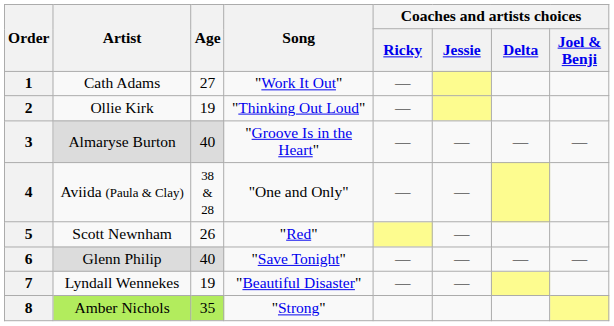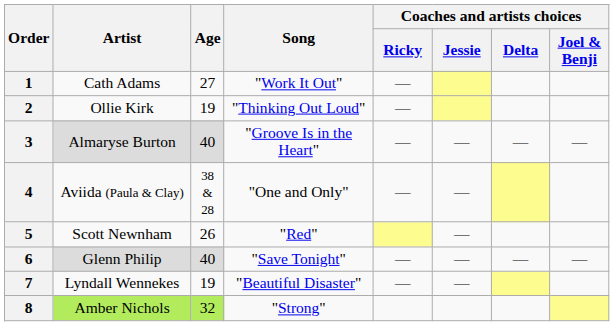8 | Age: 35 -> 32
